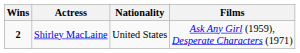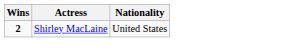- column: Films | Ask Any Girl (1959), Desperate Characters (1971)
